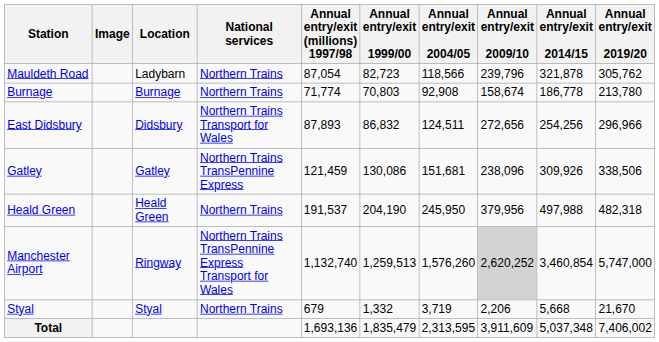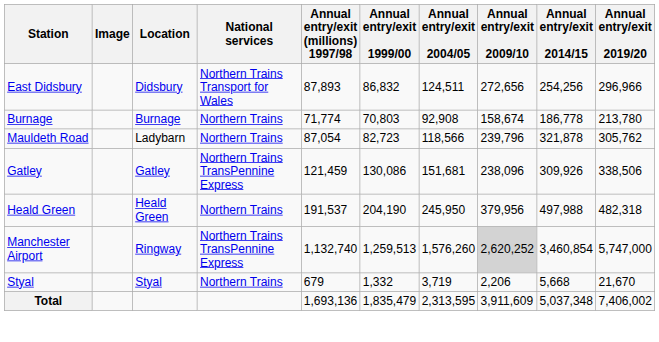rows swapped: Mauldeth Road <-> East Didsbury
Manchester Airport | National services: Northern Trains TransPennine Express Transport for Wales -> Northern Trains TransPennine Express
